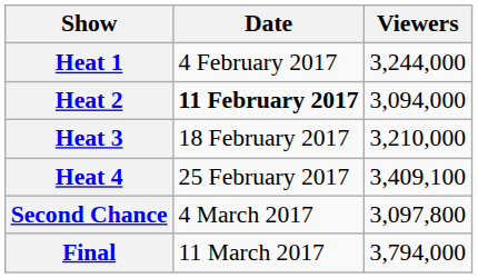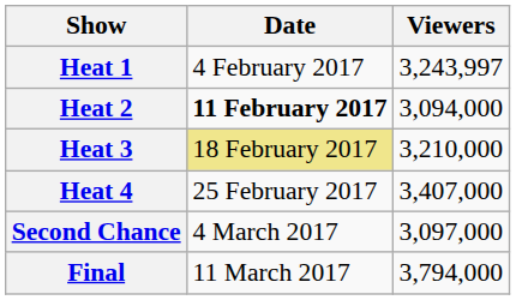Heat 1 | Viewers: 3,244,000 -> 3,243,997
Heat 3 | Date: no background -> khaki background
Heat 4 | Viewers: 3,409,100 -> 3,407,000
Second Chance | Viewers: 3,097,800 -> 3,097,000
